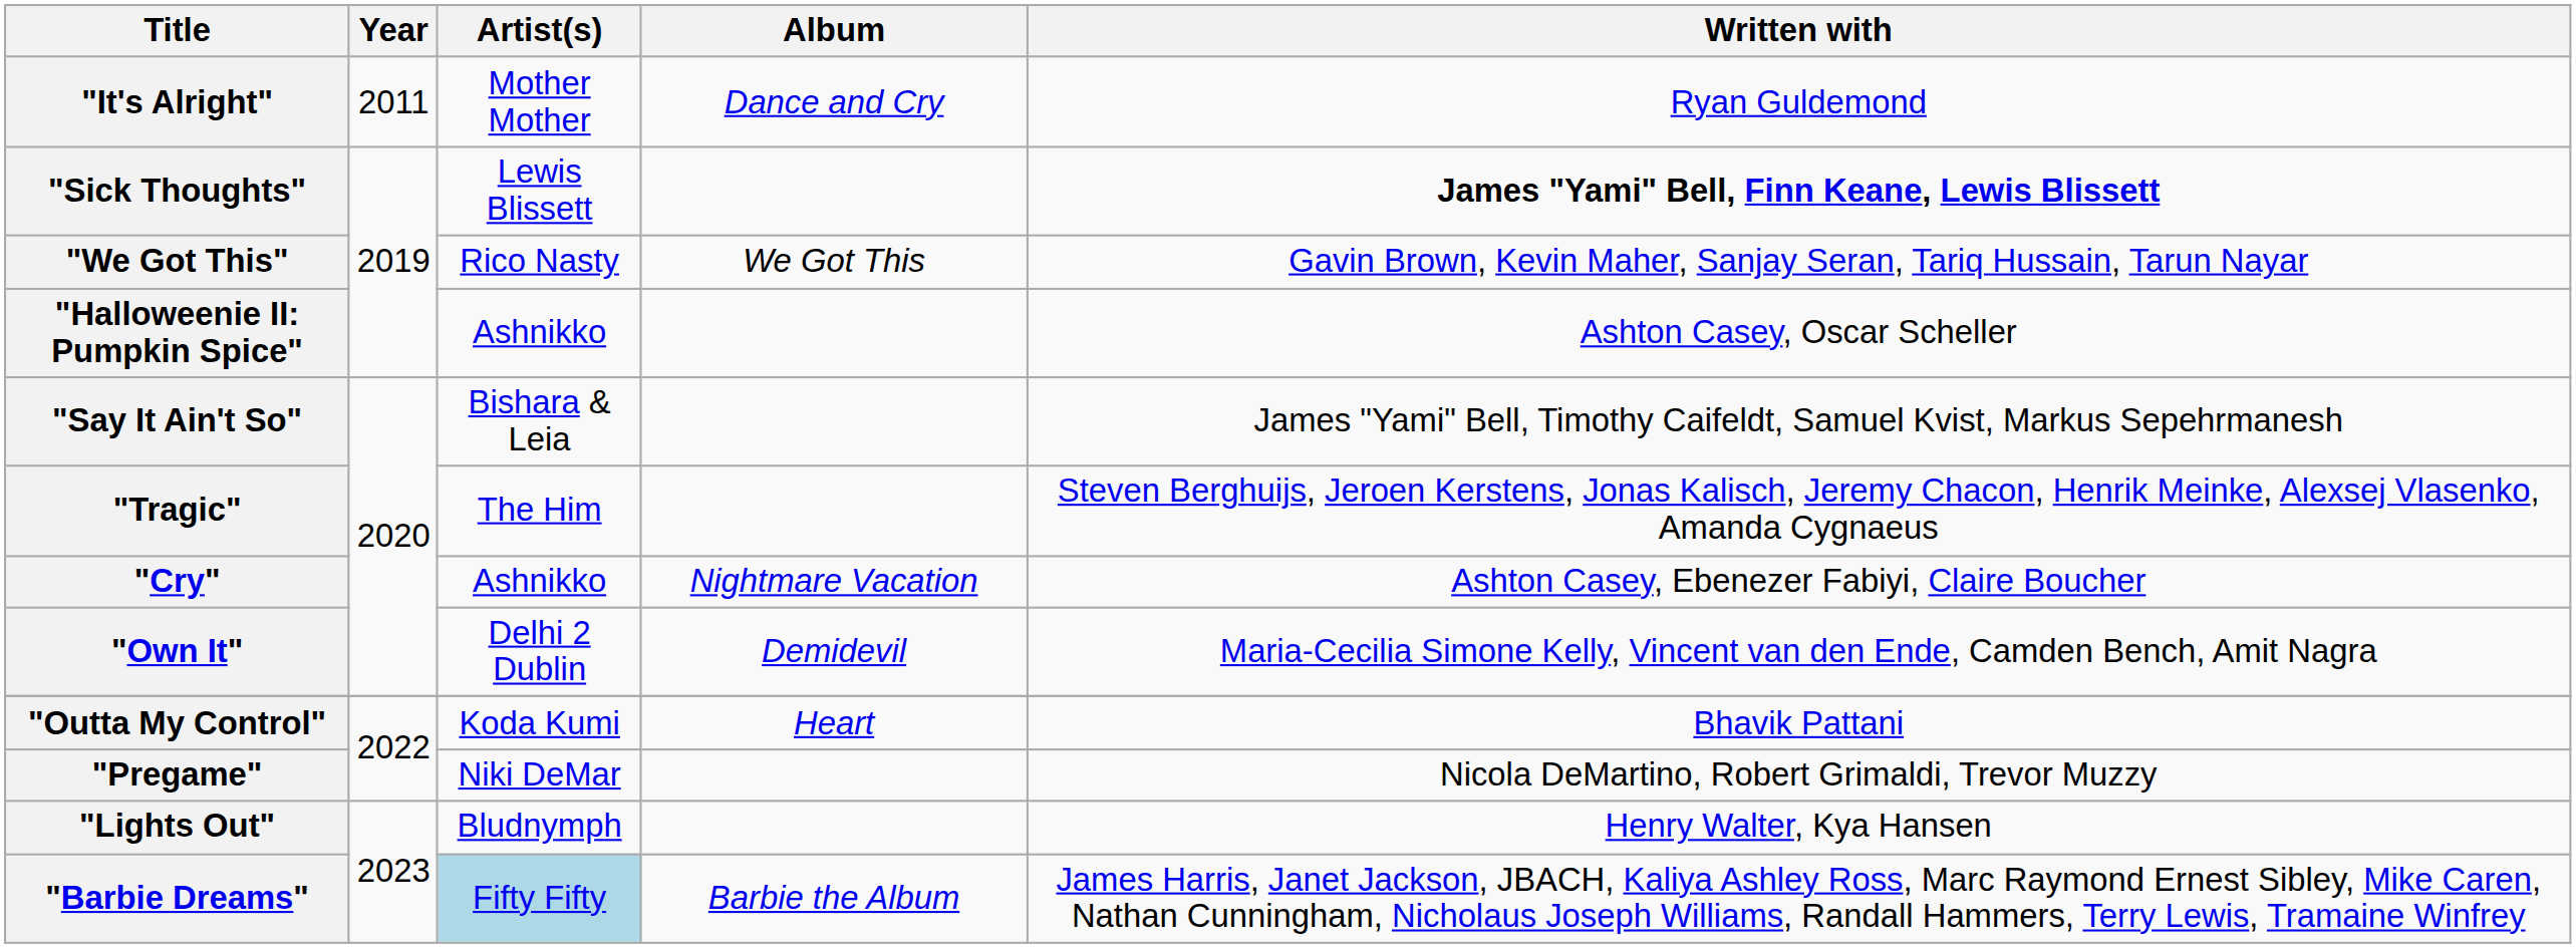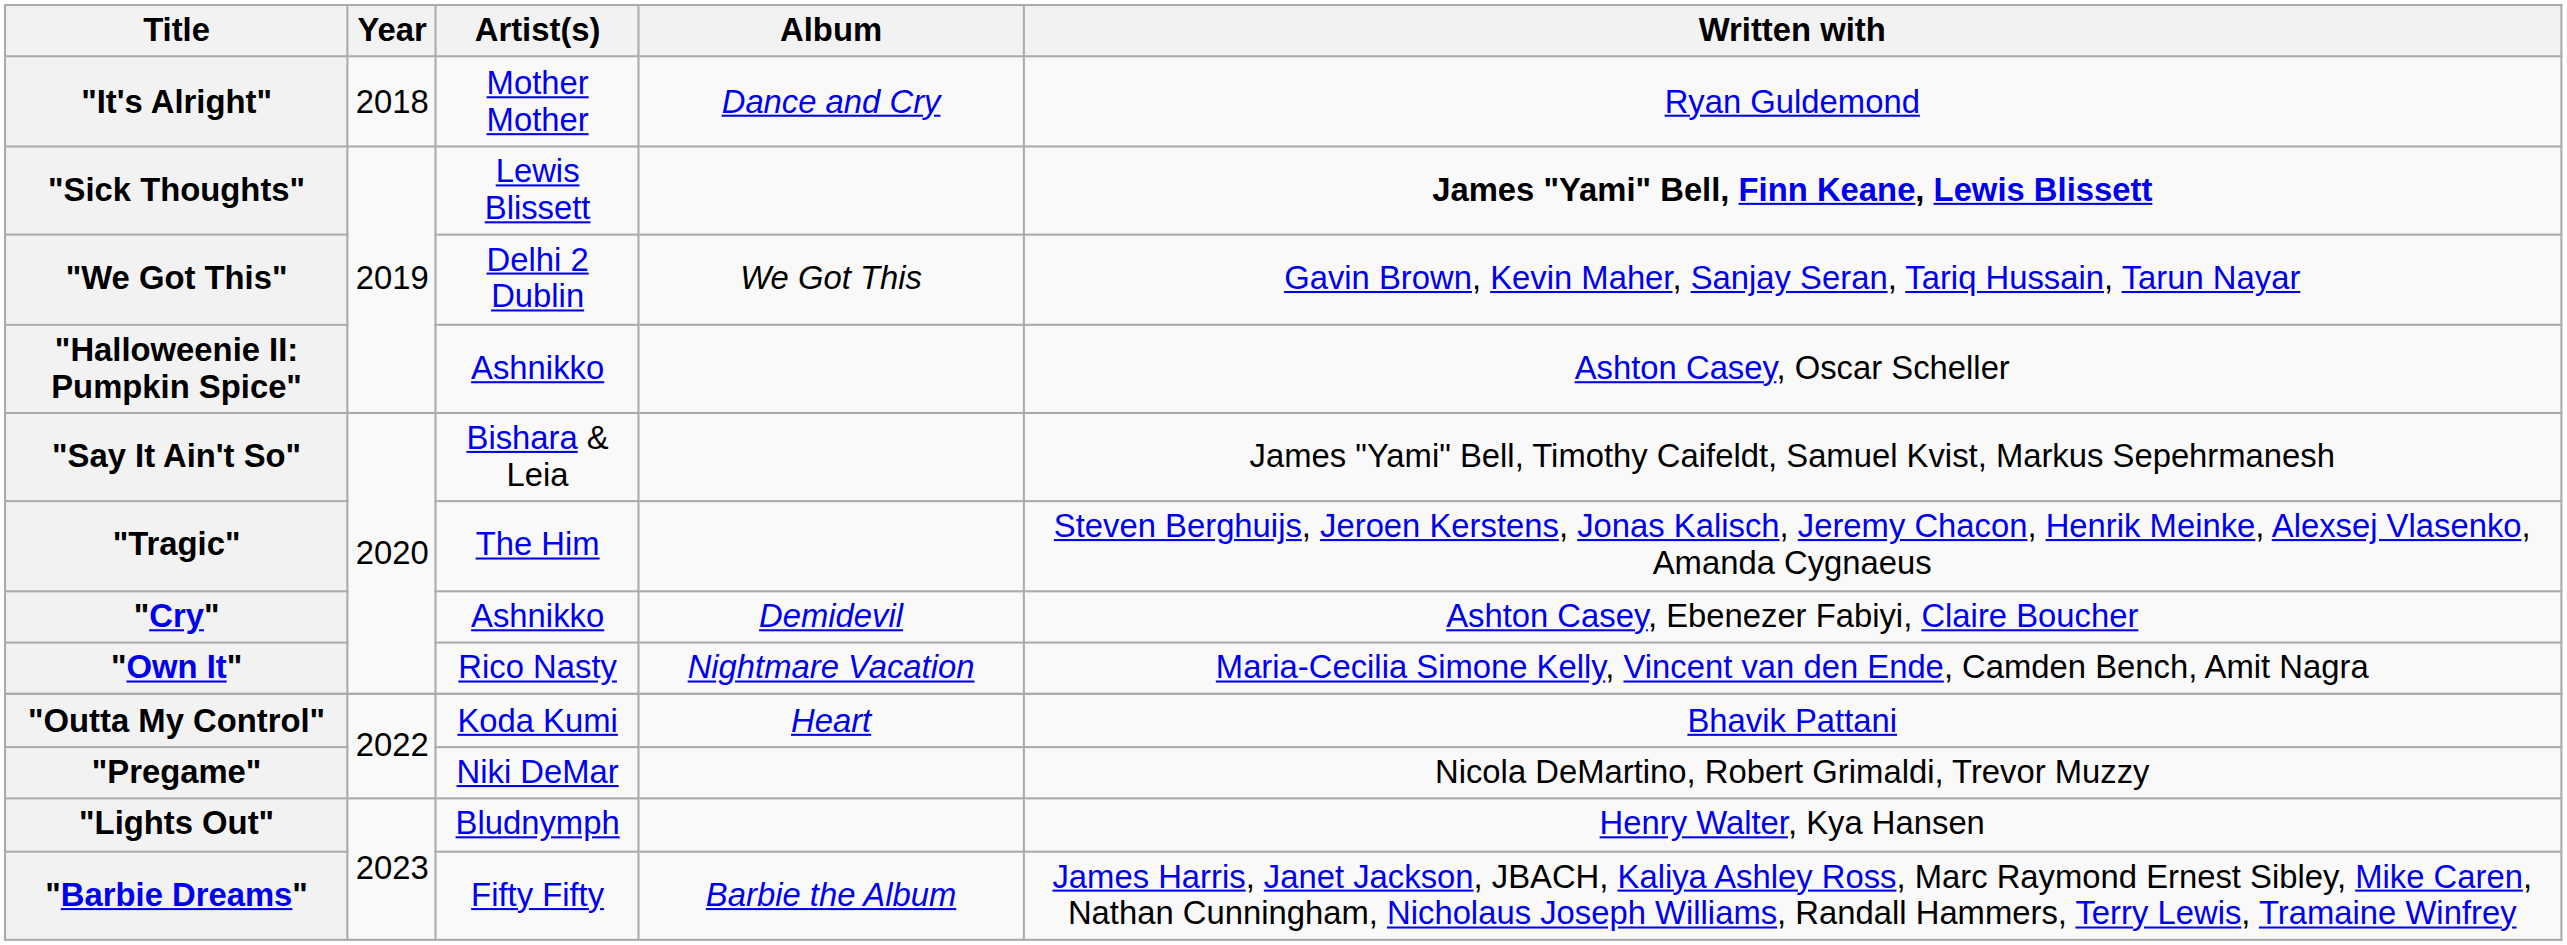"It's Alright" | Year: 2011 -> 2018
"We Got This" | Artist(s): Rico Nasty -> Delhi 2 Dublin
"Cry" | Album: Nightmare Vacation -> Demidevil
"Own It" | Artist(s): Delhi 2 Dublin -> Rico Nasty
"Own It" | Album: Demidevil -> Nightmare Vacation
"Barbie Dreams" | Artist(s): lightblue background -> no background
